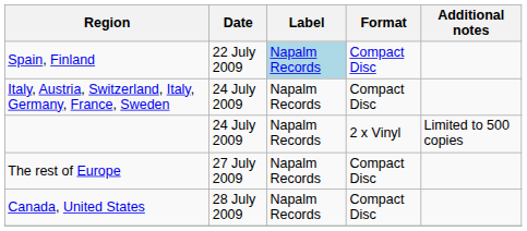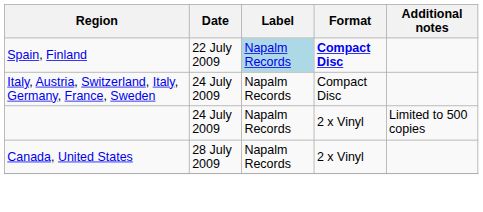Spain, Finland | Format: normal -> bold
- row: The rest of Europe | 27 July 2009 | Napalm Records | Compact Disc
Canada, United States | Format: Compact Disc -> 2 x Vinyl
